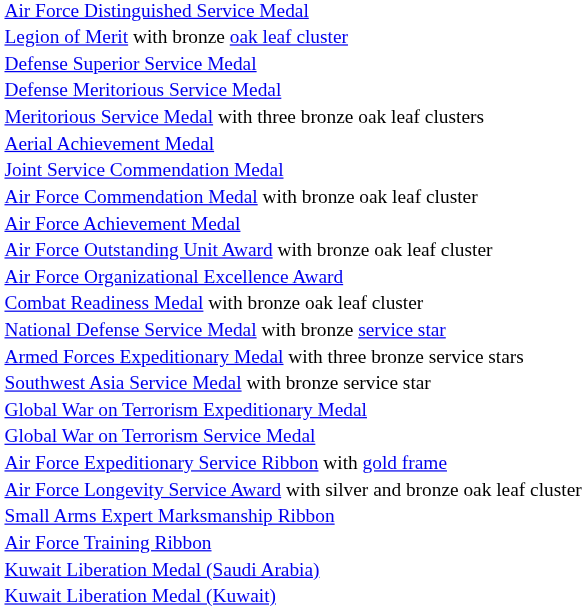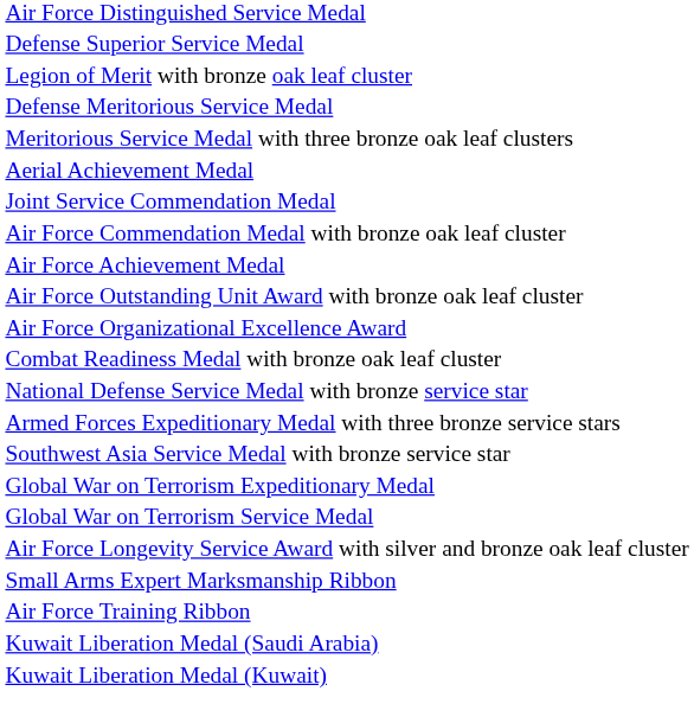rows swapped: Defense Superior Service Medal <-> Legion of Merit with bronze oak leaf cluster
- row: Air Force Expeditionary Service Ribbon with gold frame
